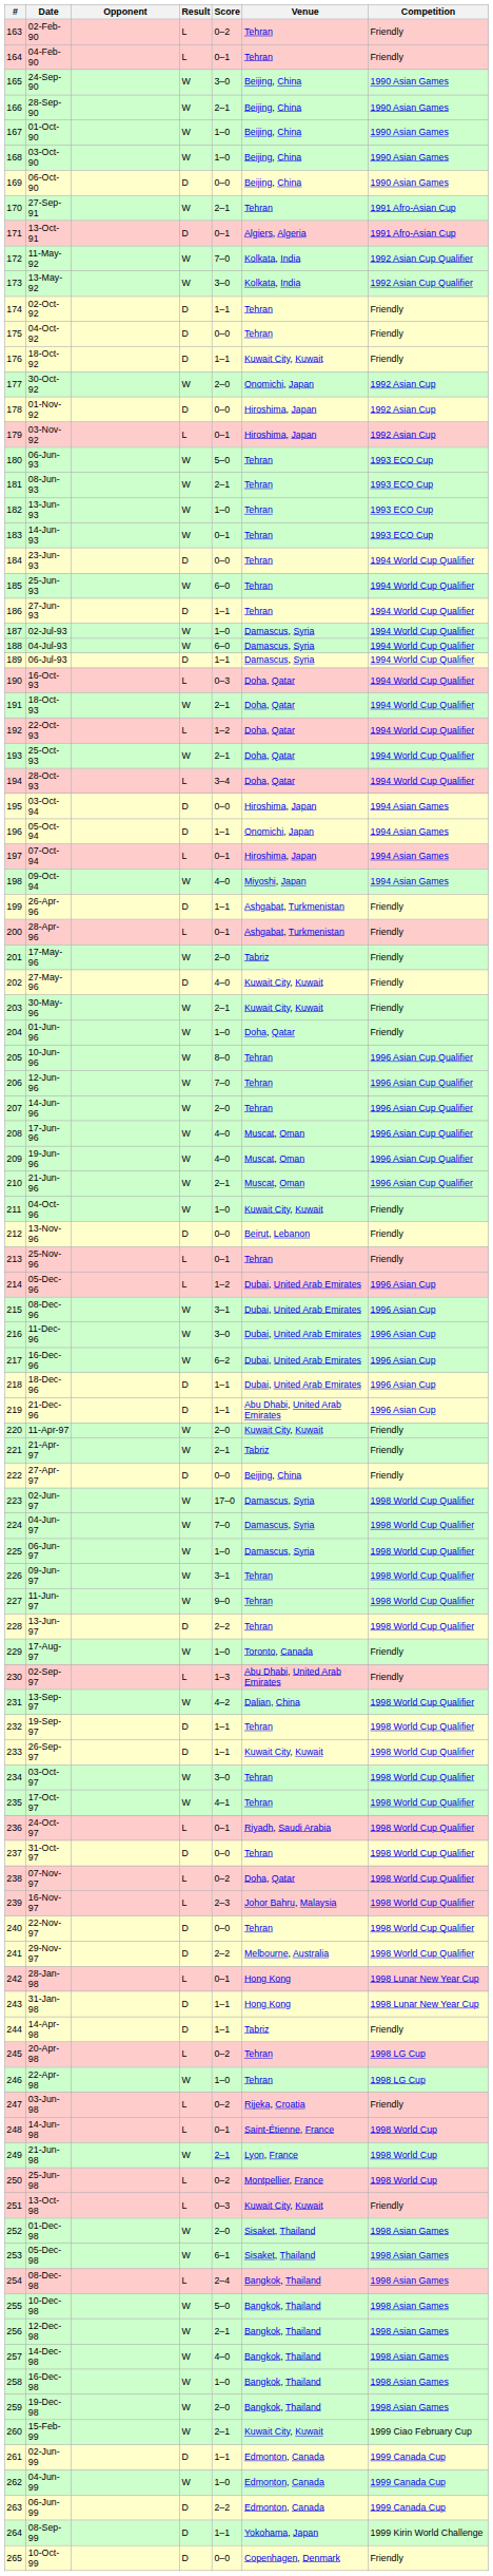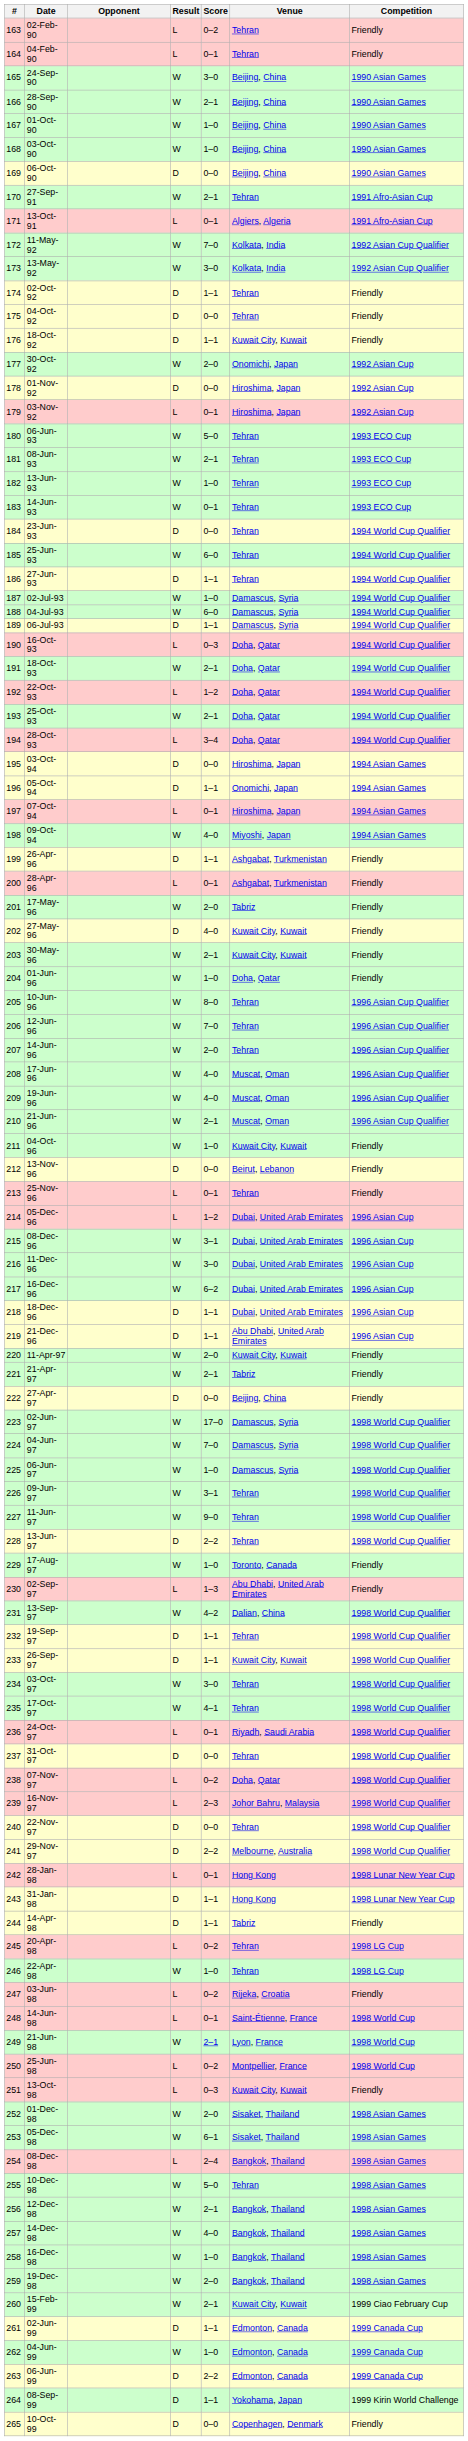13-Oct-91 | Result: D -> L
10-Dec-98 | Venue: Bangkok, Thailand -> Tehran
